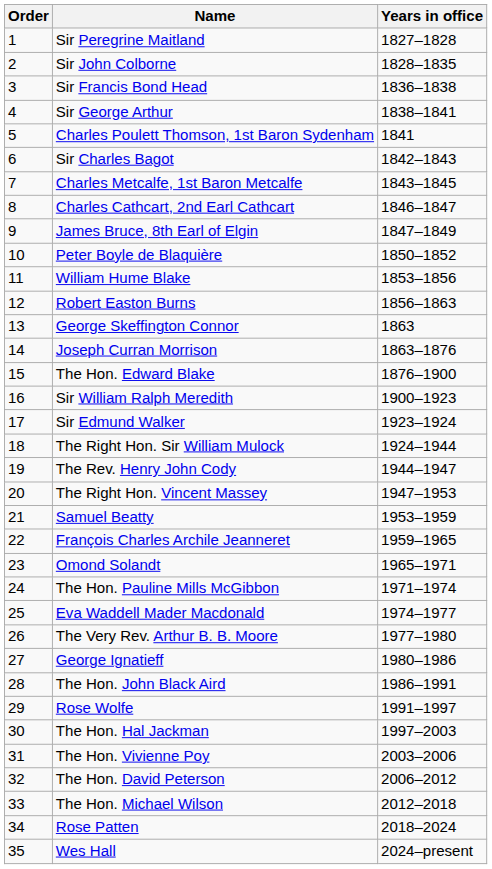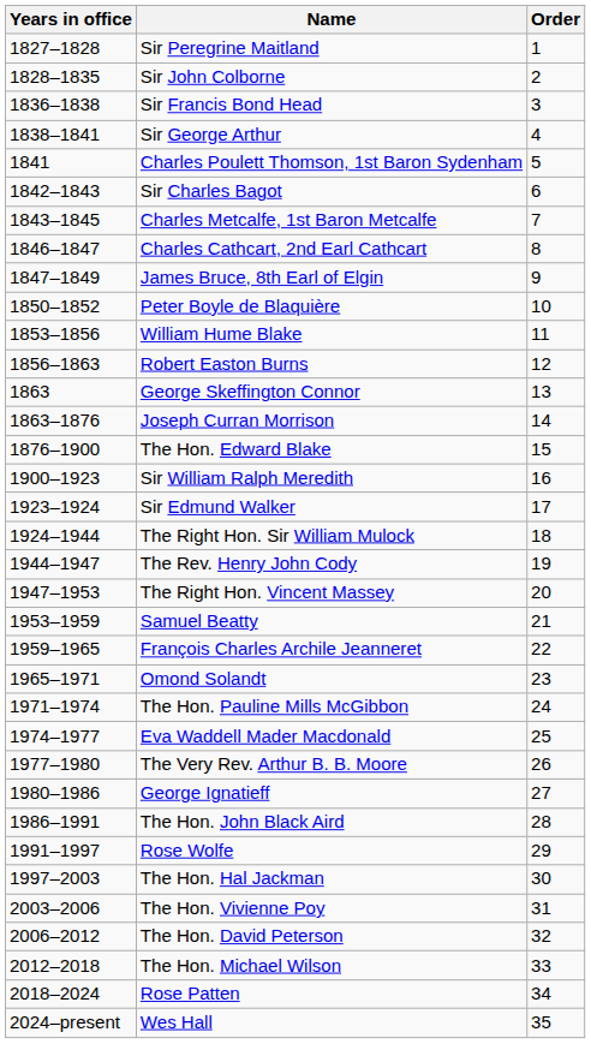columns swapped: Order <-> Years in office
